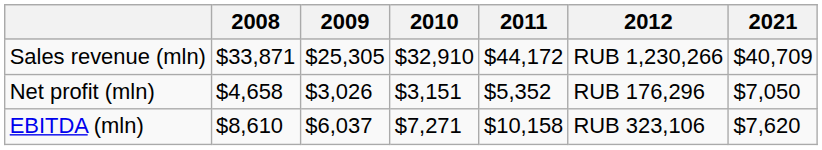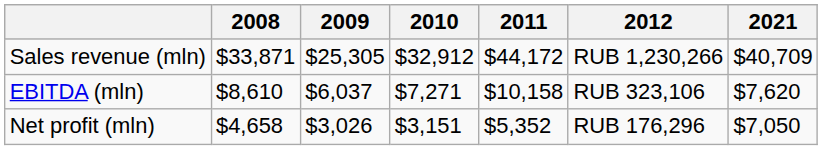Sales revenue (mln) | 2010: $32,910 -> $32,912
rows swapped: EBITDA (mln) <-> Net profit (mln)
